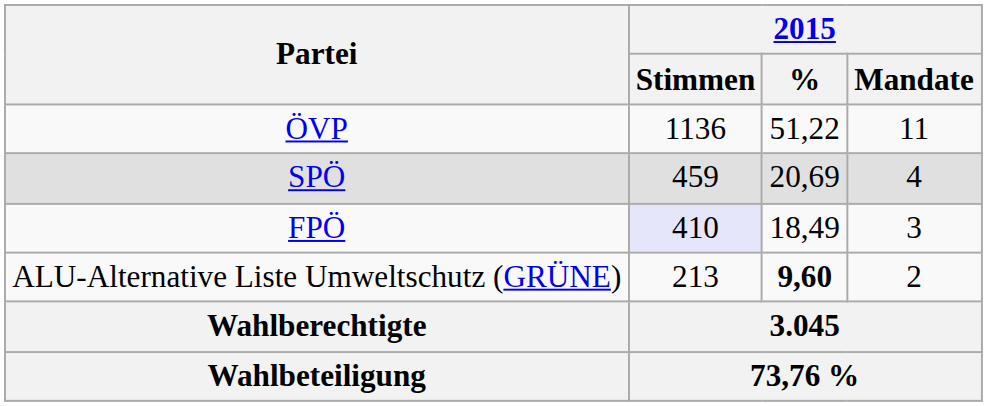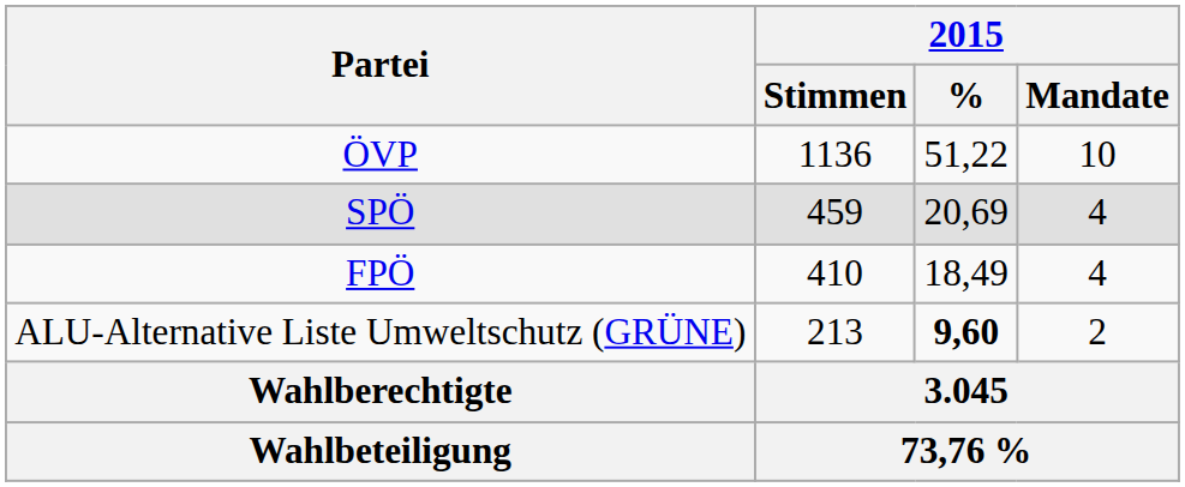ÖVP | 2015 / Mandate: 11 -> 10
FPÖ | 2015 / Stimmen: lavender background -> no background
FPÖ | 2015 / Mandate: 3 -> 4
